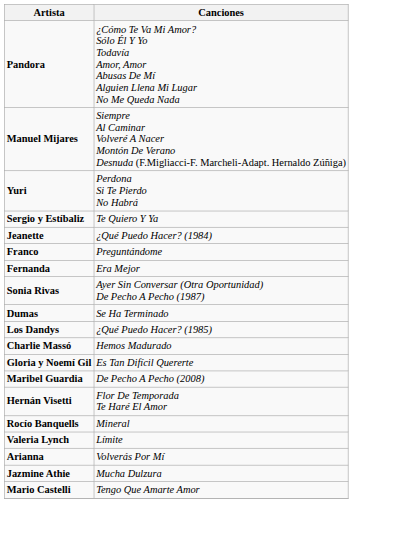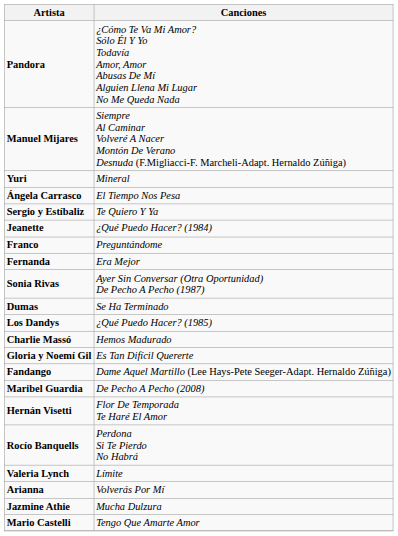Yuri | Canciones: Perdona Si Te Pierdo No Habrá -> Mineral
+ row: Ángela Carrasco | El Tiempo Nos Pesa
+ row: Fandango | Dame Aquel Martillo (Lee Hays-Pete Seeger-Adapt. Hernaldo Zúñiga)
Rocío Banquells | Canciones: Mineral -> Perdona Si Te Pierdo No Habrá
